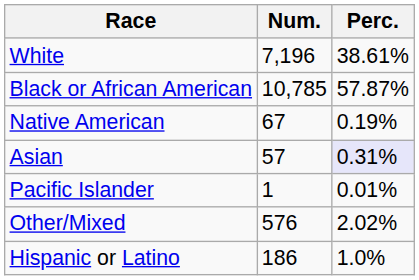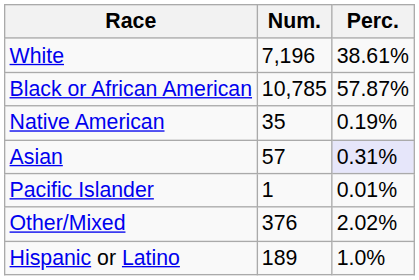Native American | Num.: 67 -> 35
Other/Mixed | Num.: 576 -> 376
Hispanic or Latino | Num.: 186 -> 189
